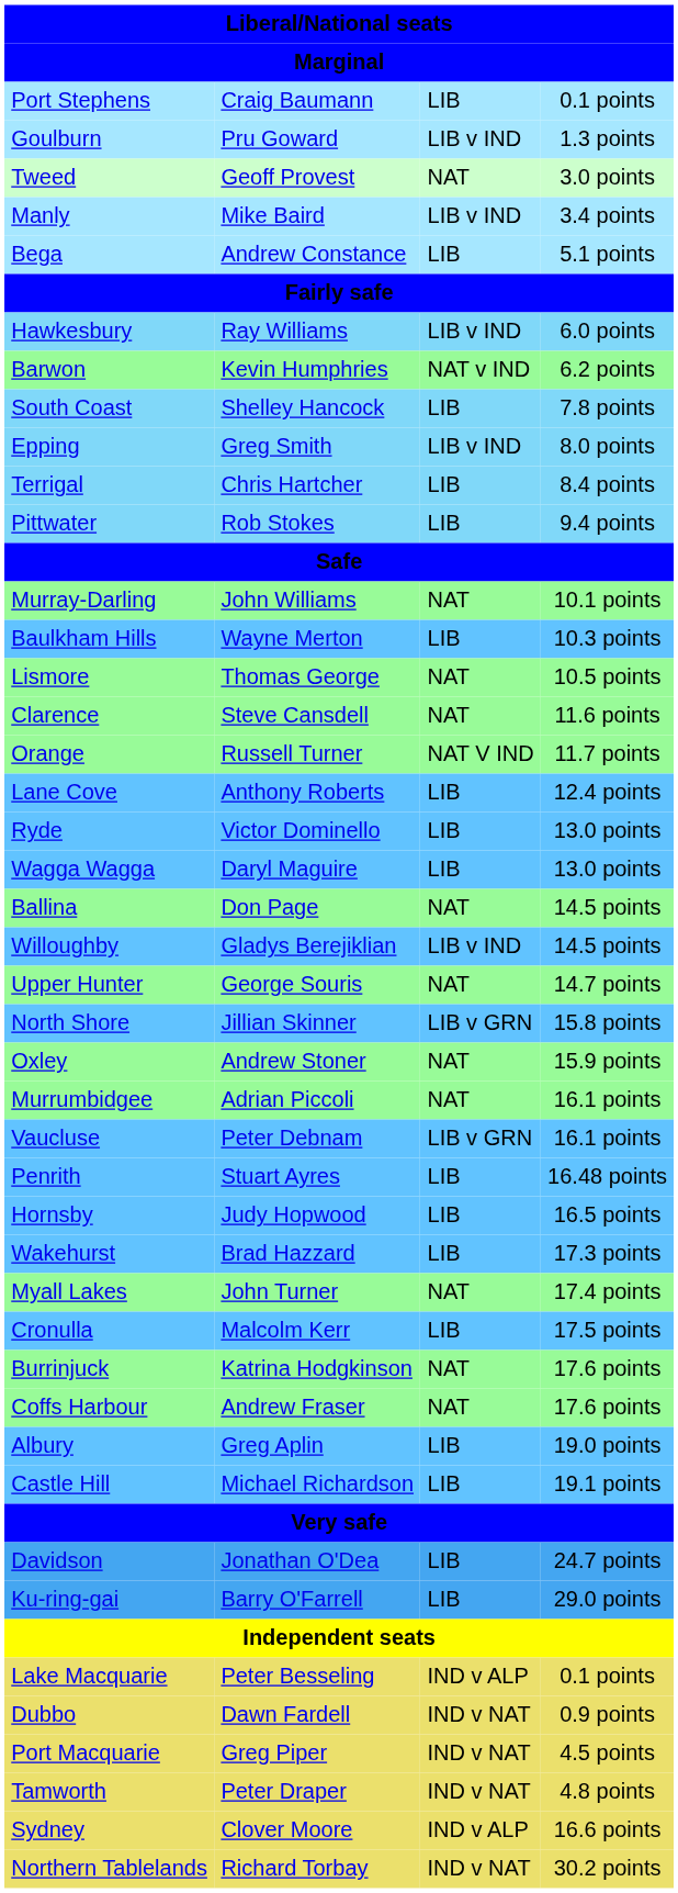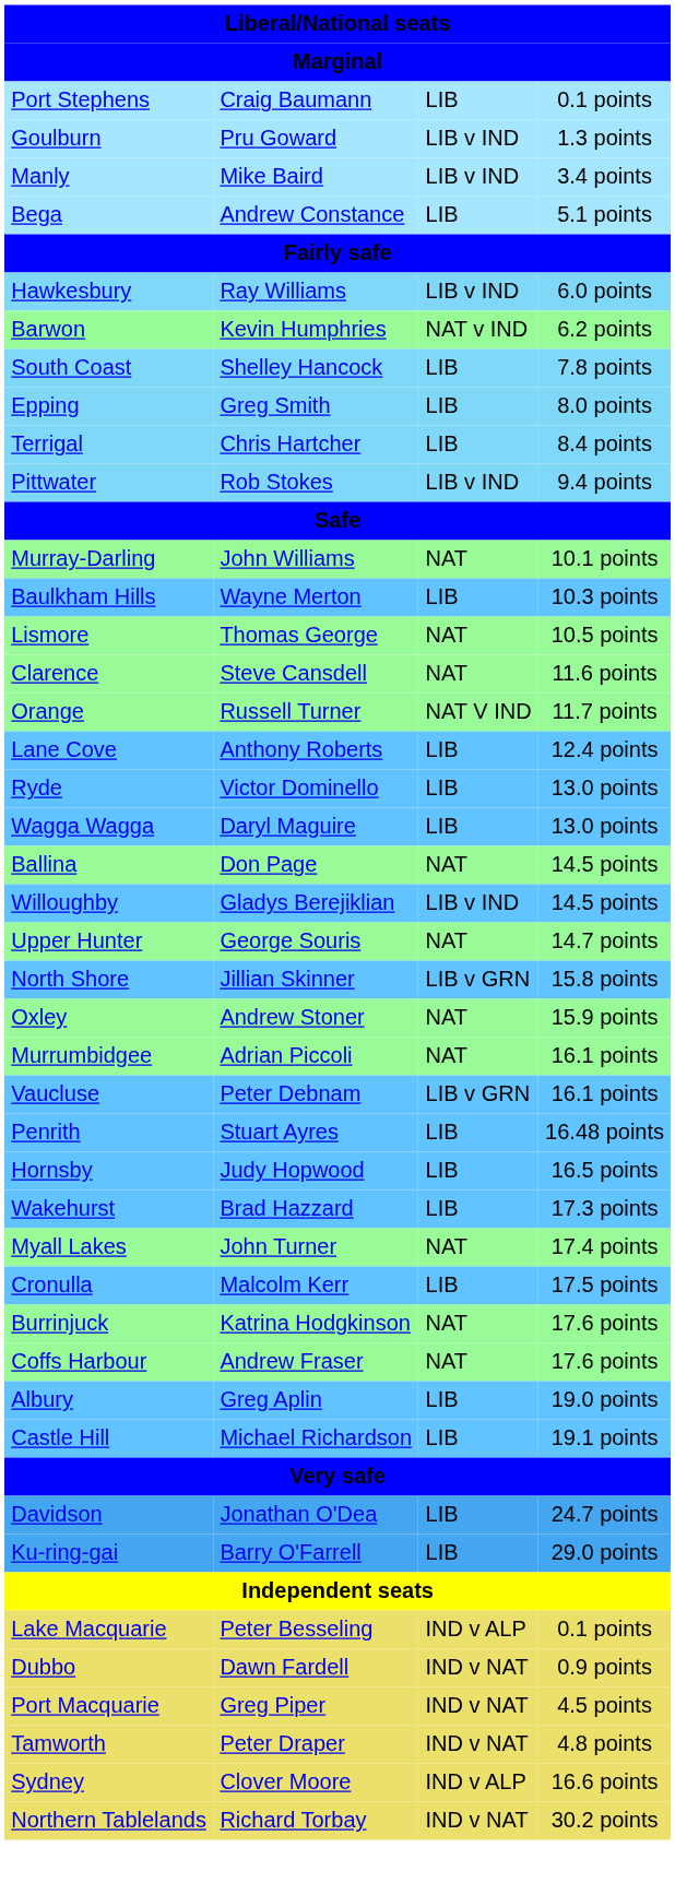- row: Tweed | Geoff Provest | NAT | 3.0 points
Epping | column 3: LIB v IND -> LIB
Pittwater | column 3: LIB -> LIB v IND
